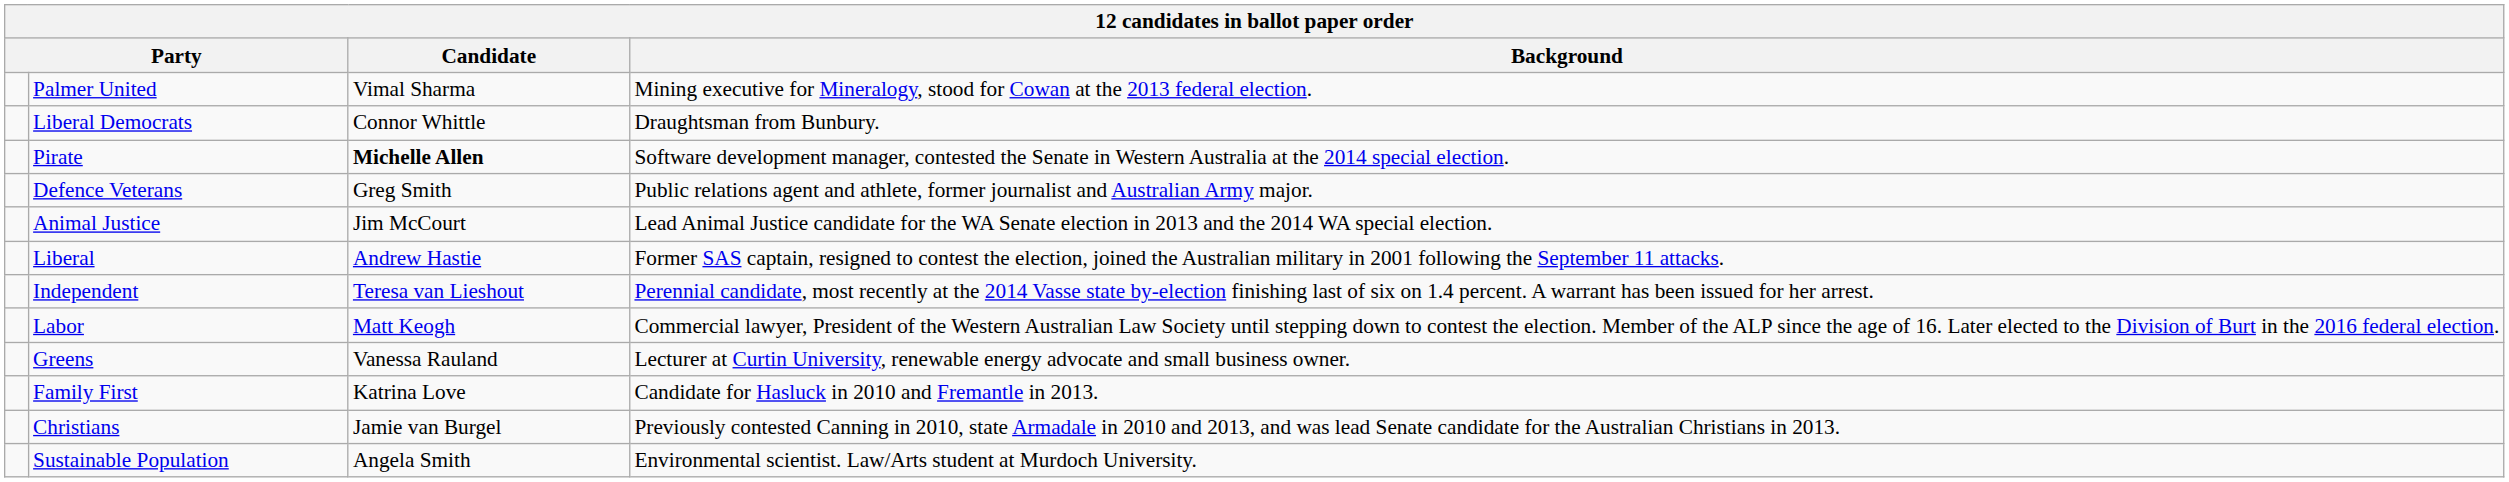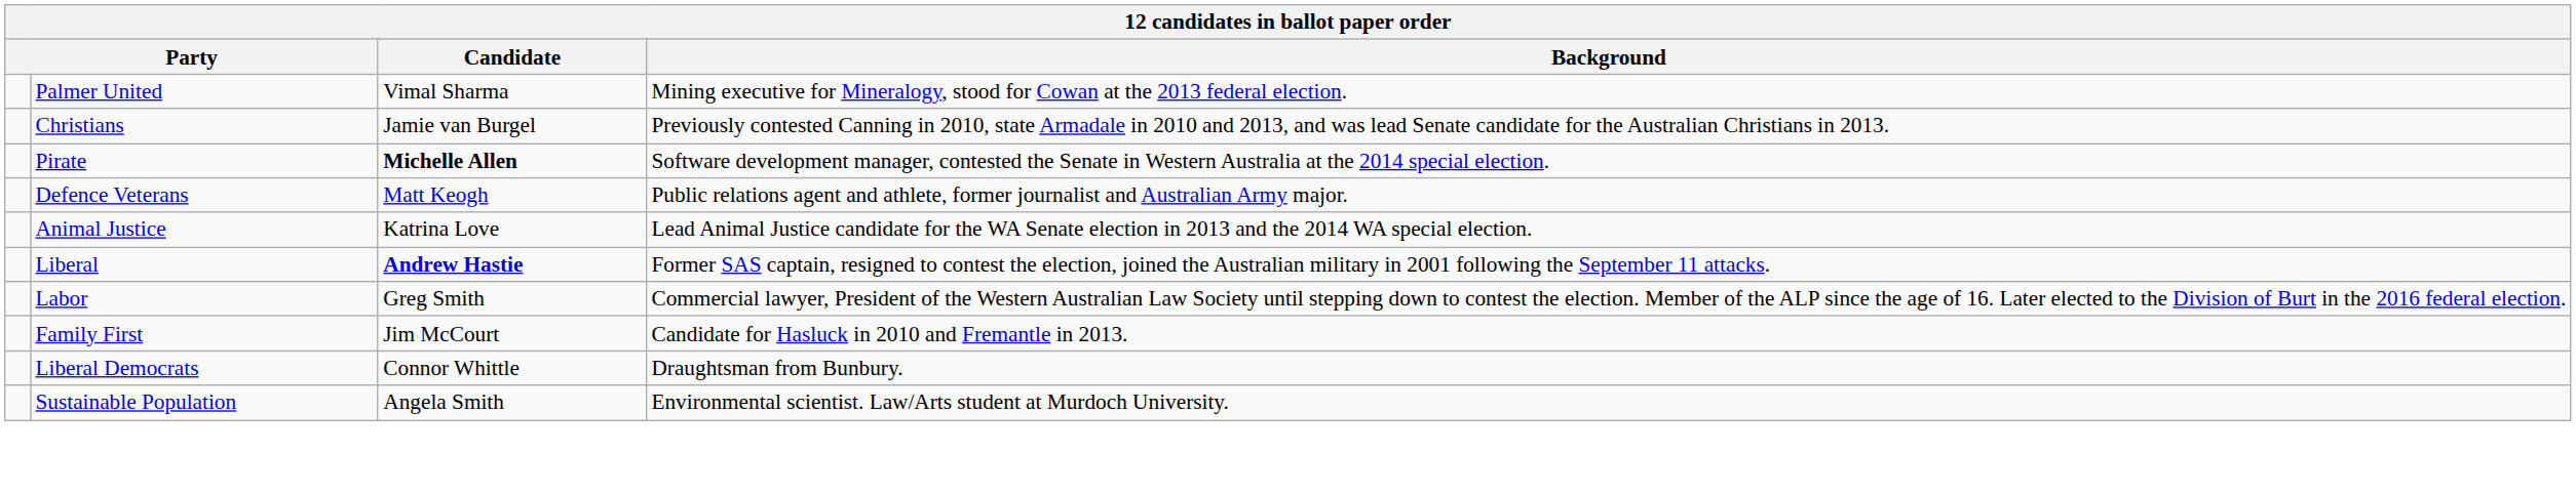rows swapped: Liberal Democrats <-> Christians
Defence Veterans | Candidate: Greg Smith -> Matt Keogh
Animal Justice | Candidate: Jim McCourt -> Katrina Love
Liberal | Candidate: normal -> bold
- row: Independent | Teresa van Lieshout | Perennial candidate, most recently at the 2014 Vasse state by-election finishing last of six on 1.4 percent. A warrant has been issued for her arrest.
Labor | Candidate: Matt Keogh -> Greg Smith
- row: Greens | Vanessa Rauland | Lecturer at Curtin University, renewable energy advocate and small business owner.
Family First | Candidate: Katrina Love -> Jim McCourt
